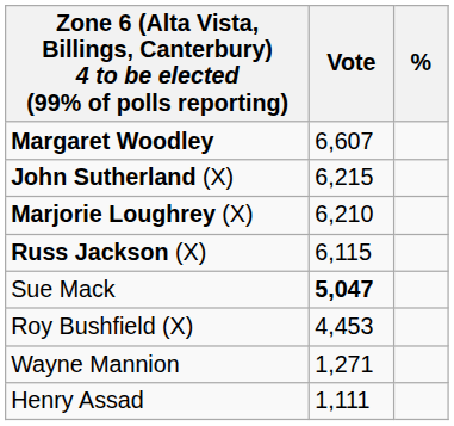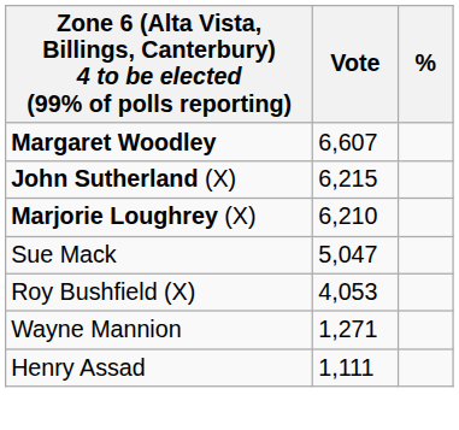- row: Russ Jackson (X) | 6,115
Sue Mack | Vote: bold -> normal
Roy Bushfield (X) | Vote: 4,453 -> 4,053
